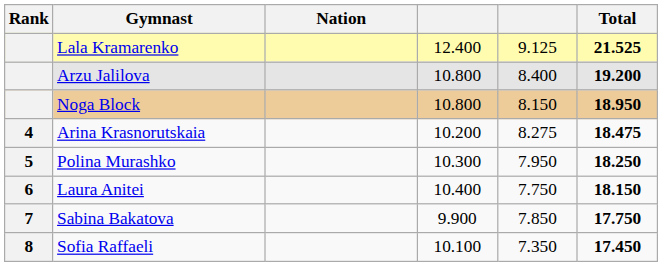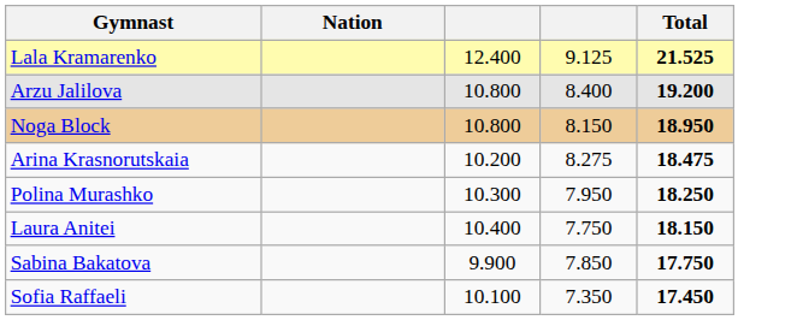- column: Rank | 4 | 5 | 6 | 7 | 8
